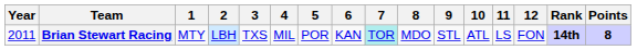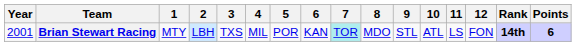Brian Stewart Racing | Year: 2011 -> 2001
Brian Stewart Racing | Points: 8 -> 6
